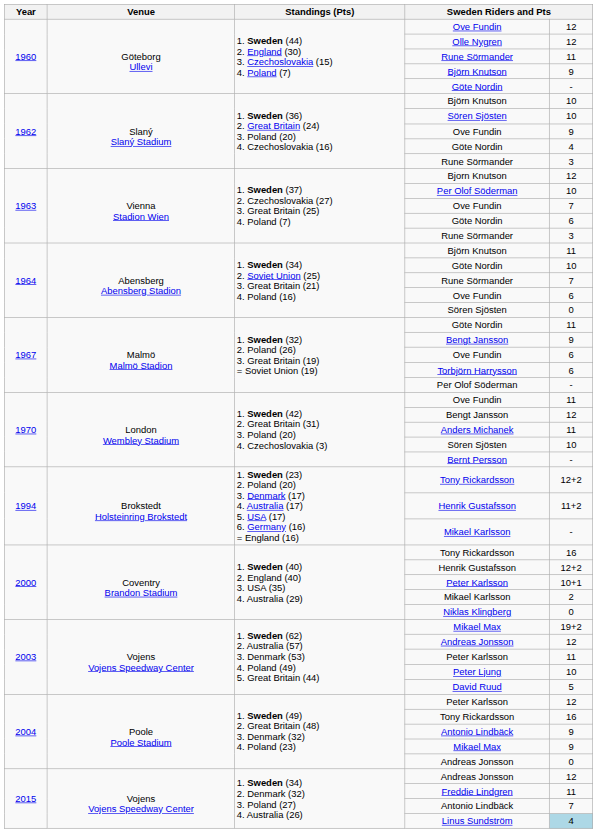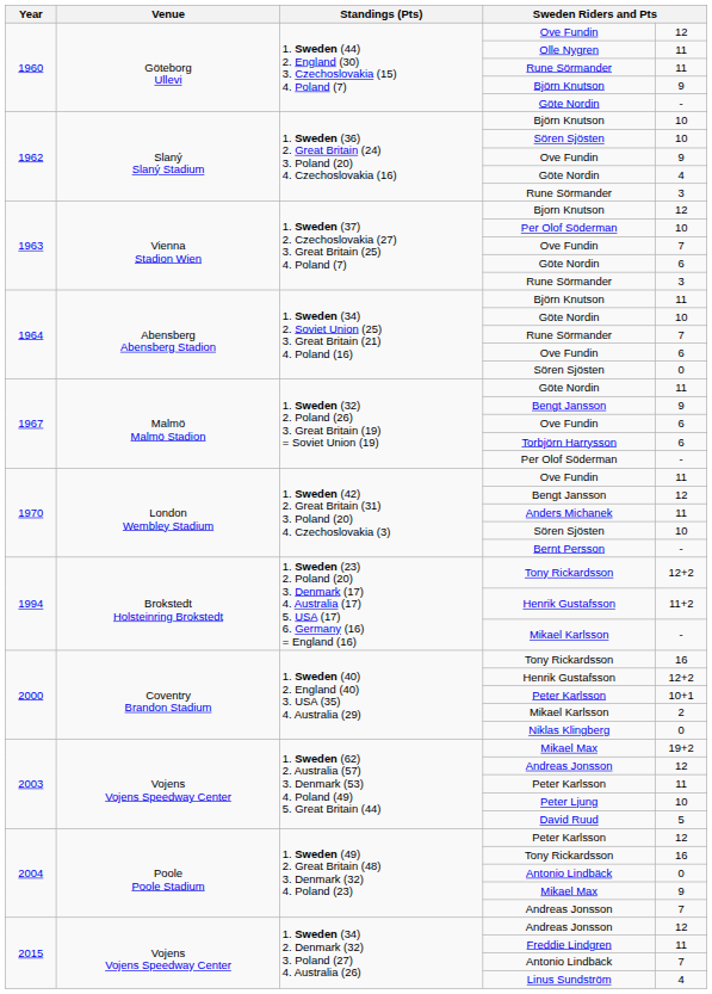Olle Nygren | column 5: 12 -> 11
2004 / Antonio Lindbäck | column 5: 9 -> 0
2004 / Andreas Jonsson | column 5: 0 -> 7
Linus Sundström | column 5: lightblue background -> no background
